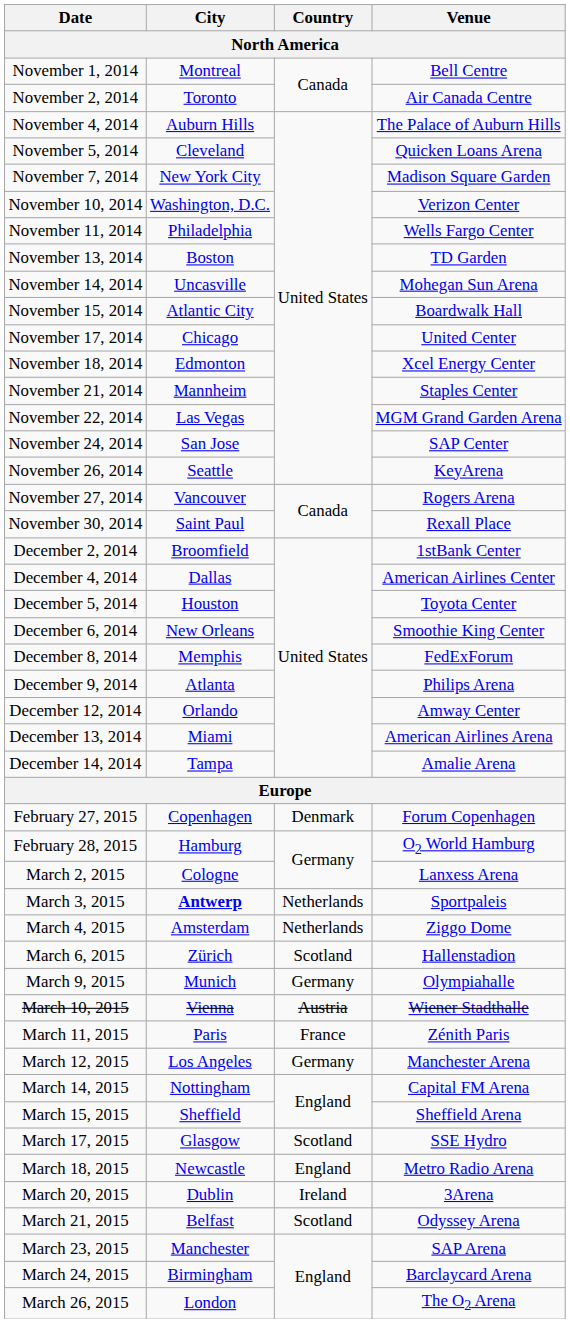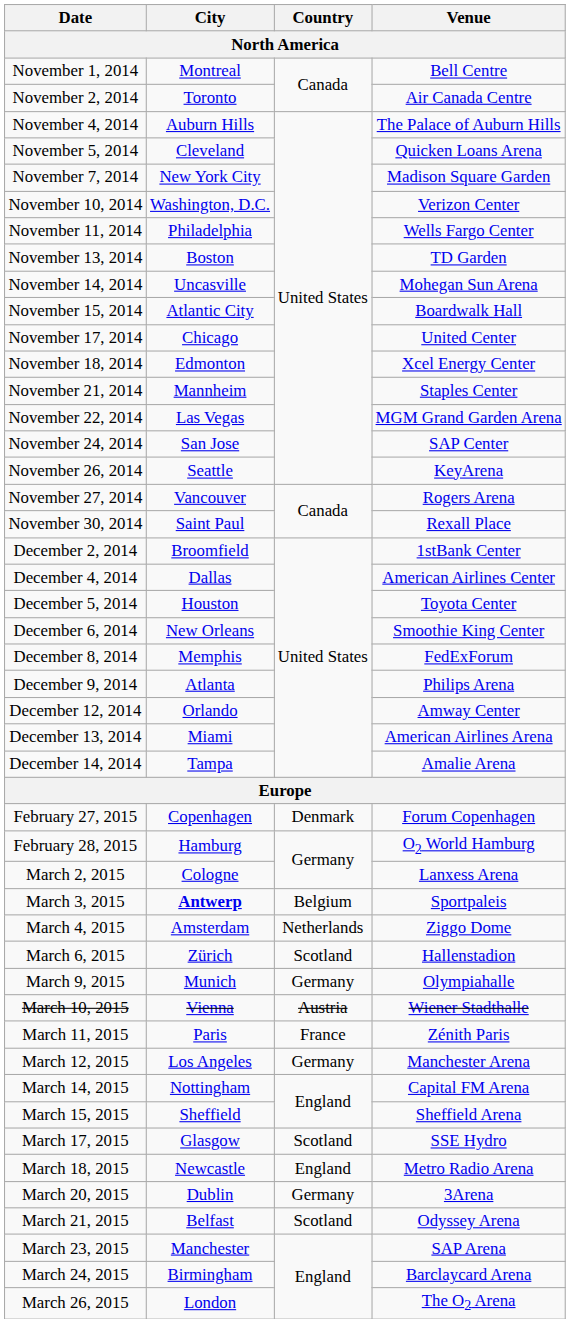March 3, 2015 | Country: Netherlands -> Belgium
March 20, 2015 | Country: Ireland -> Germany
